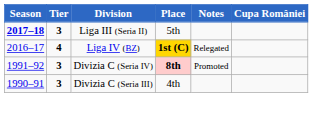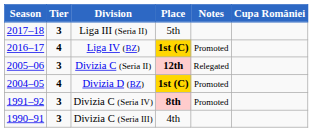Liga III (Seria II) | Season: bold -> normal
Liga IV (BZ) | Notes: Relegated -> Promoted
+ row: 2005–06 | 3 | Divizia C (Seria II) | 12th | Relegated
+ row: 2004–05 | 4 | Divizia D (BZ) | 1st (C) | Promoted
